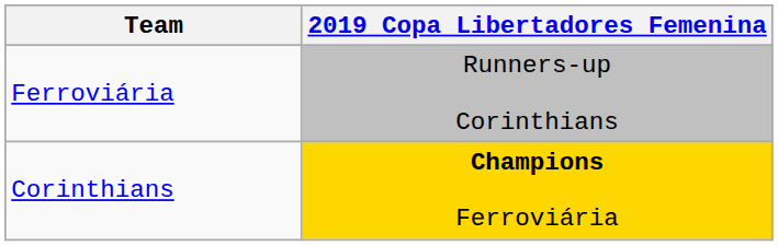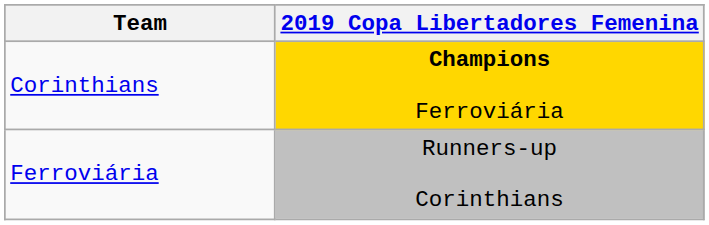rows swapped: Corinthians <-> Ferroviária
